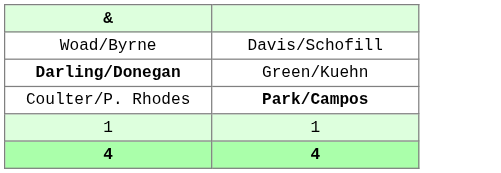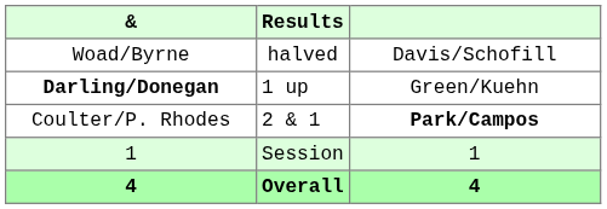+ column: Results | halved | 1 up | 2 & 1 | Session | Overall
